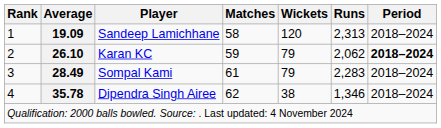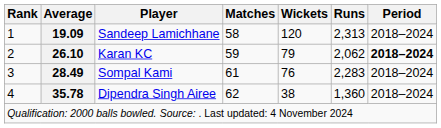Sompal Kami | Wickets: 79 -> 76
Dipendra Singh Airee | Runs: 1,346 -> 1,360
